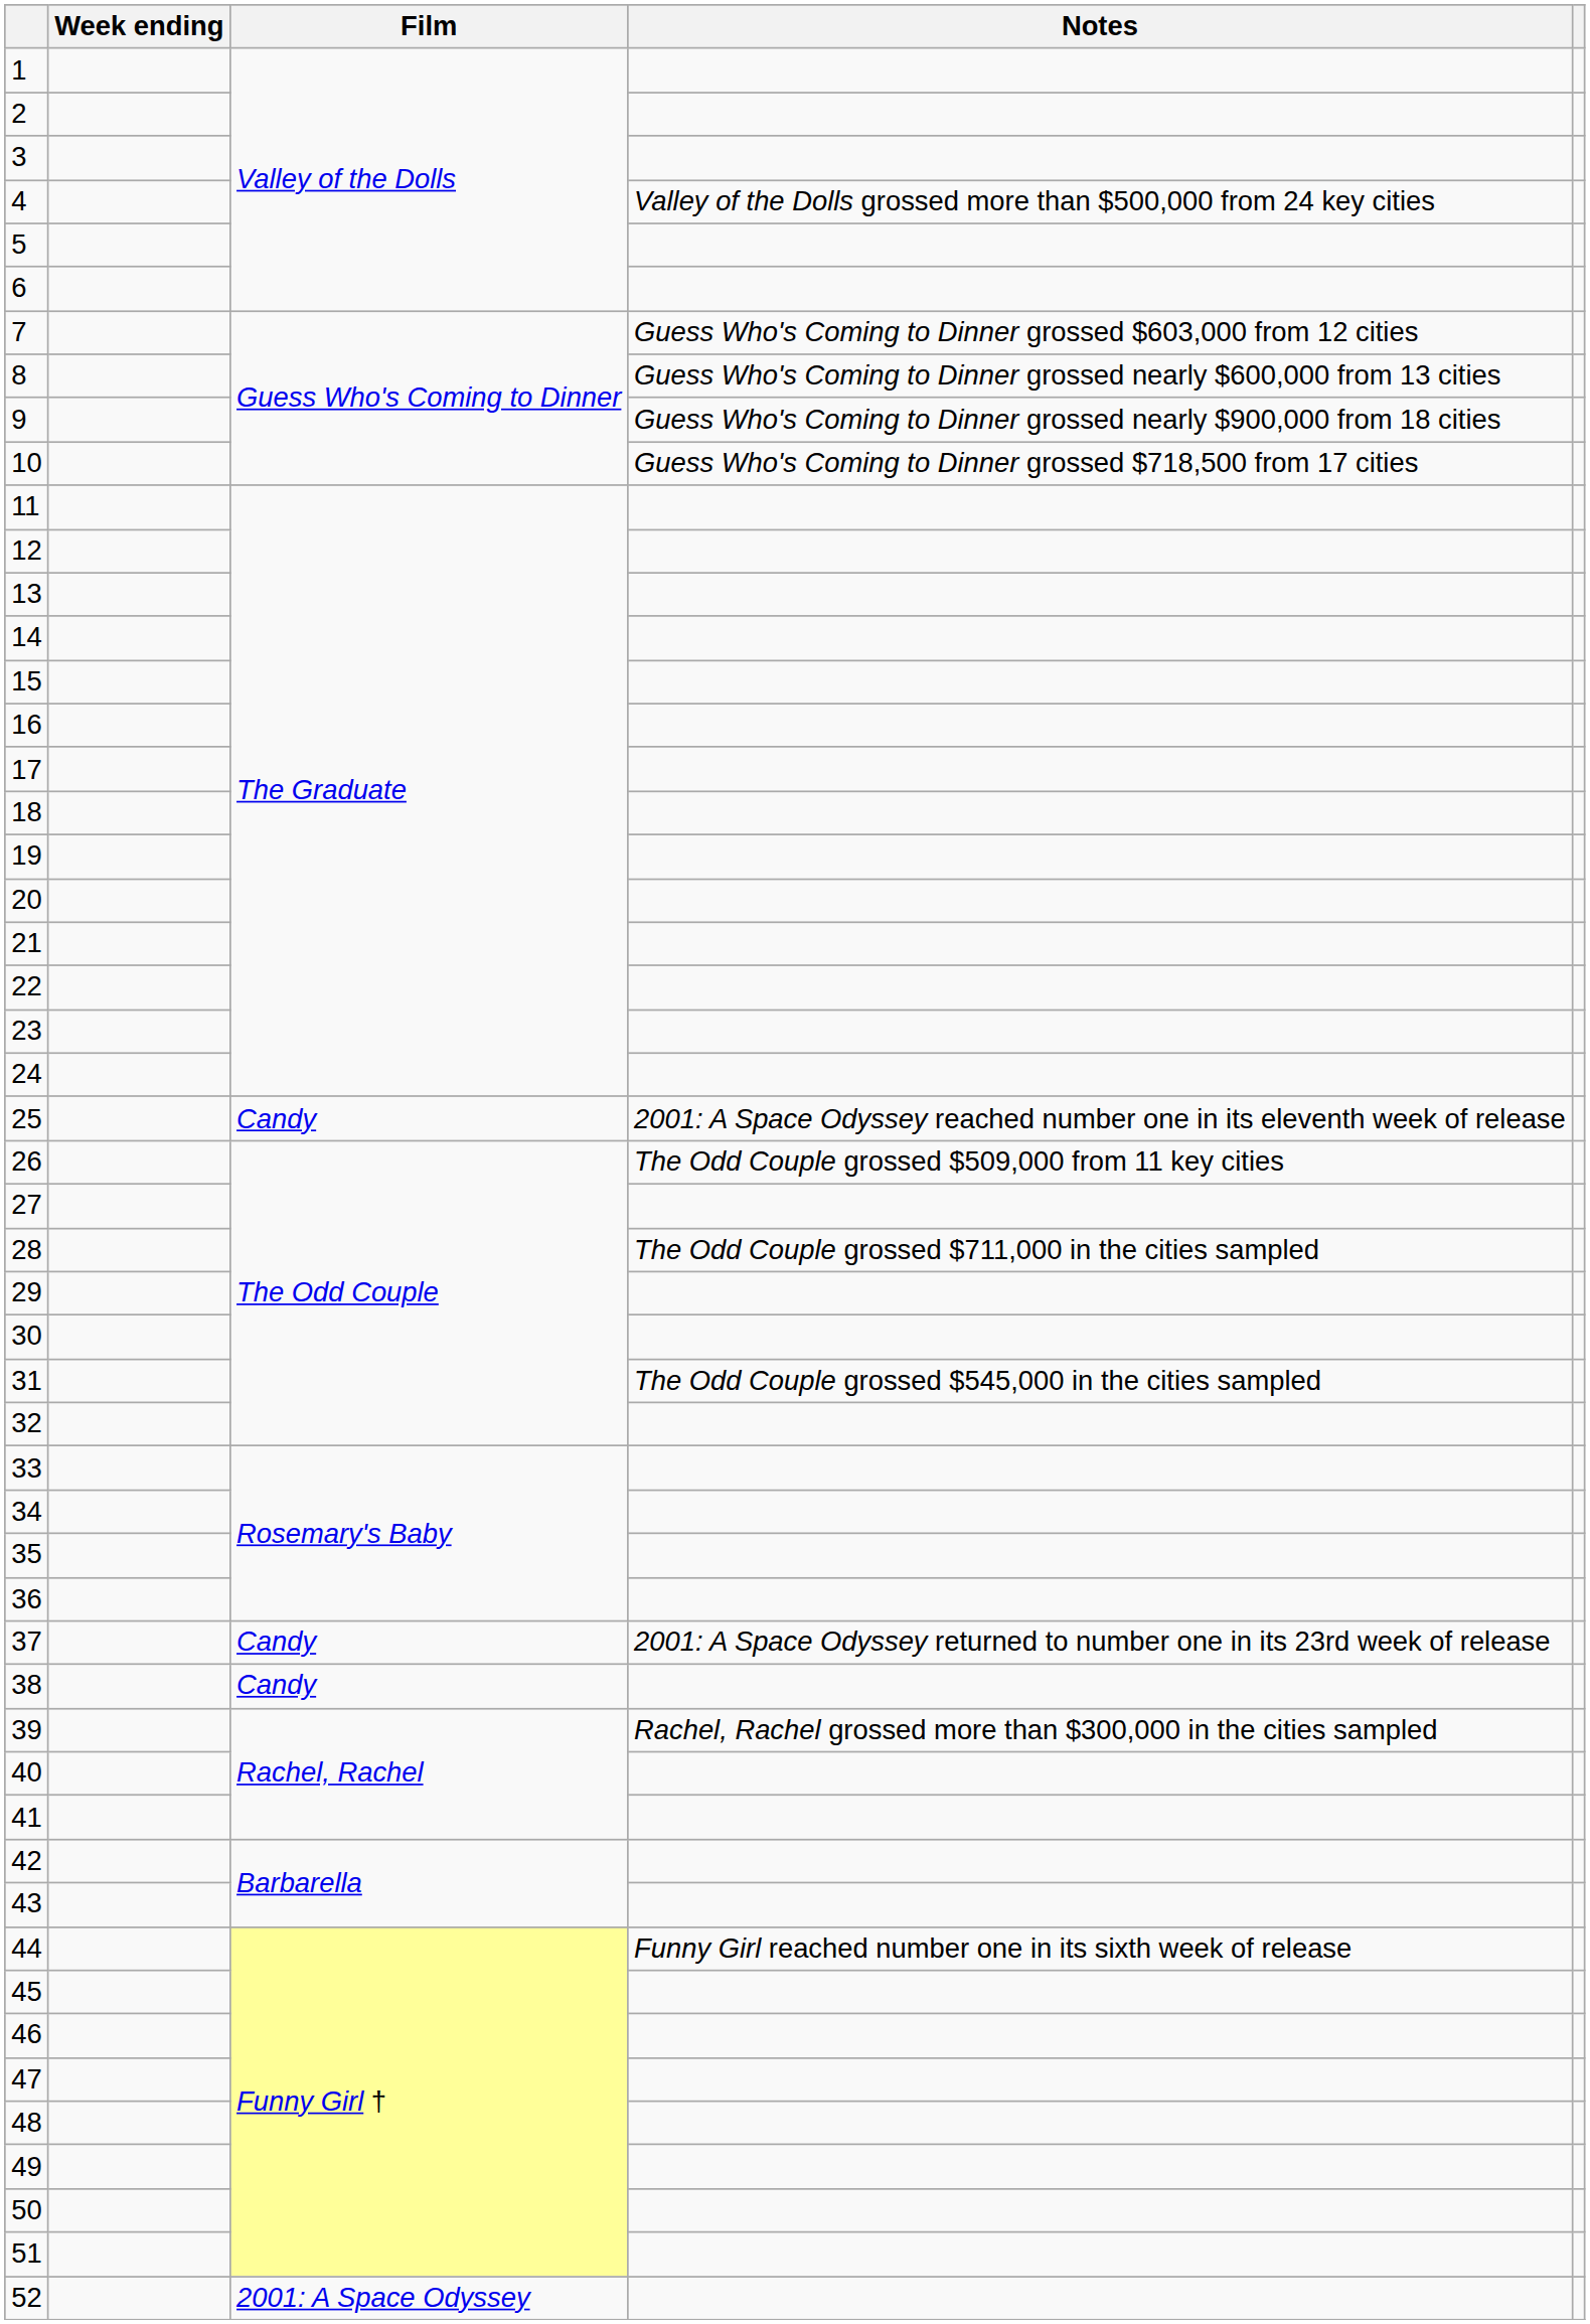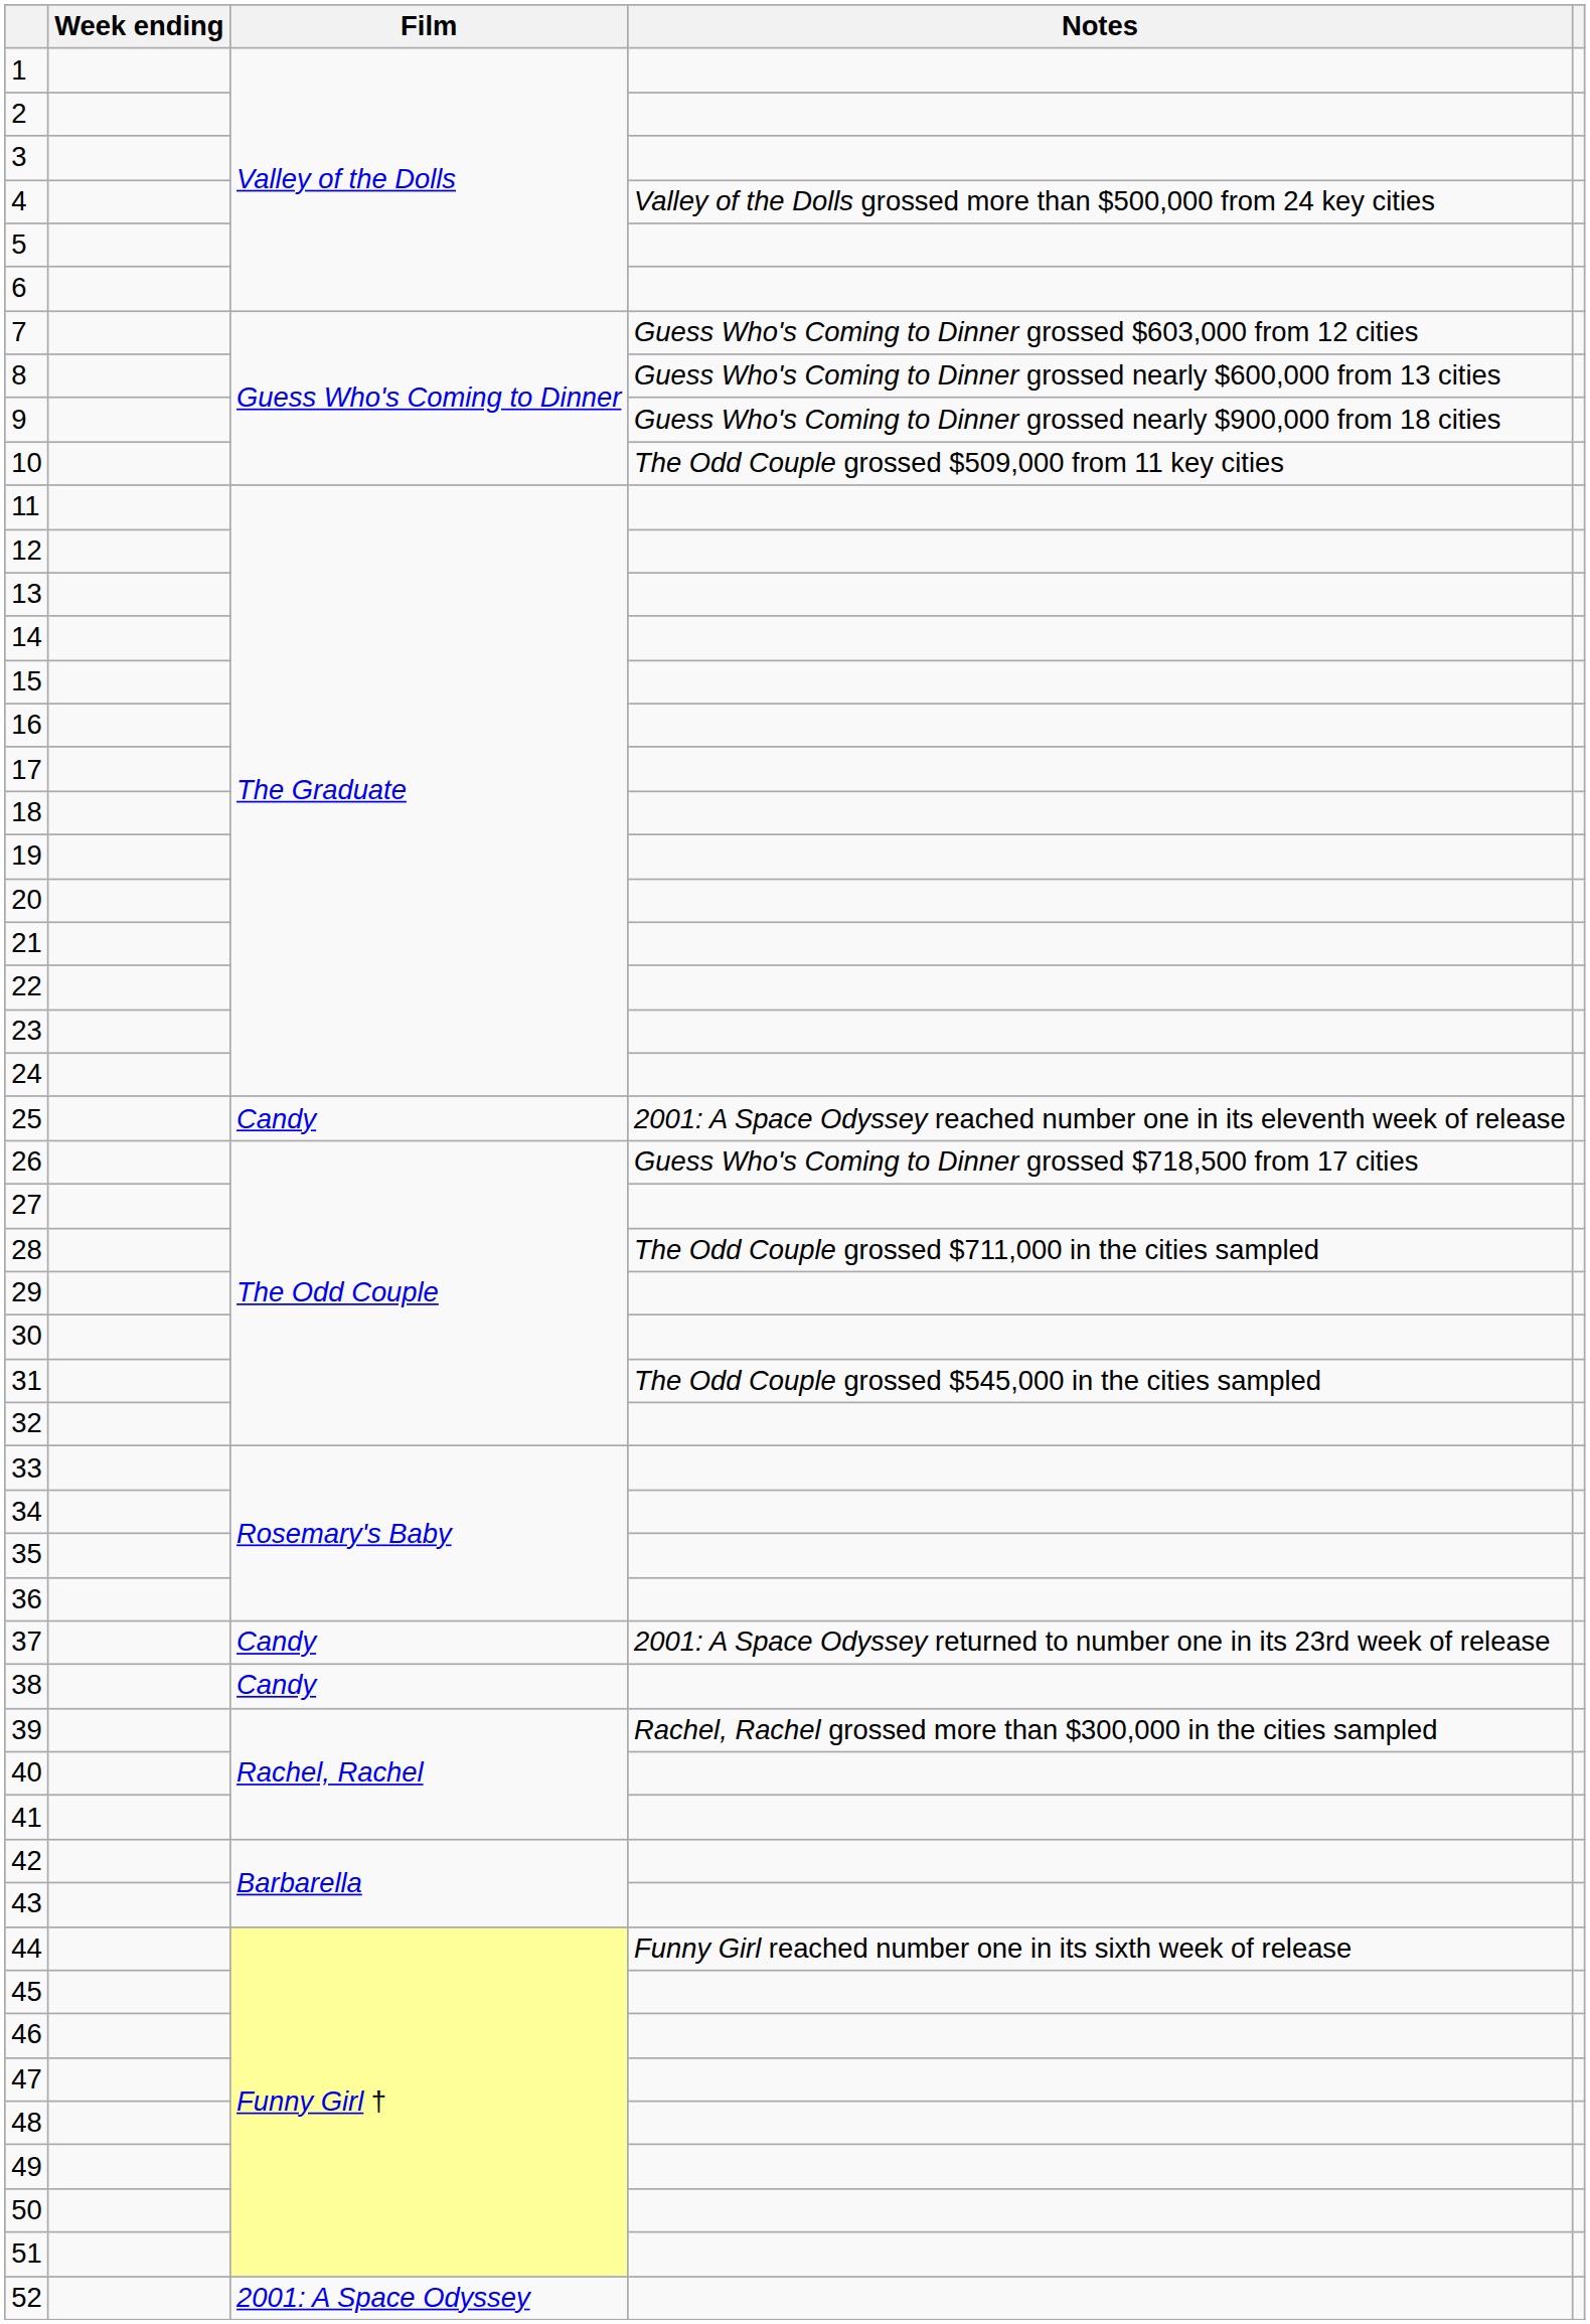10 | Notes: Guess Who's Coming to Dinner grossed $718,500 from 17 cities -> The Odd Couple grossed $509,000 from 11 key cities
26 | Notes: The Odd Couple grossed $509,000 from 11 key cities -> Guess Who's Coming to Dinner grossed $718,500 from 17 cities
